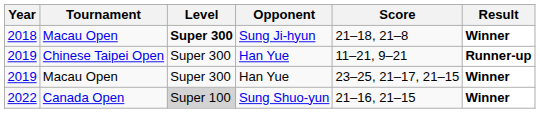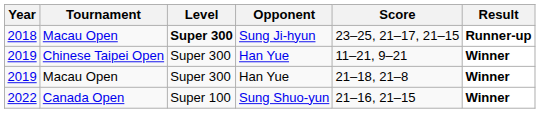2018 | Score: 21–18, 21–8 -> 23–25, 21–17, 21–15
2018 | Result: Winner -> Runner-up
2019 / Chinese Taipei Open | Result: Runner-up -> Winner
2019 / Macau Open | Score: 23–25, 21–17, 21–15 -> 21–18, 21–8
2022 | Level: lightgrey background -> no background
